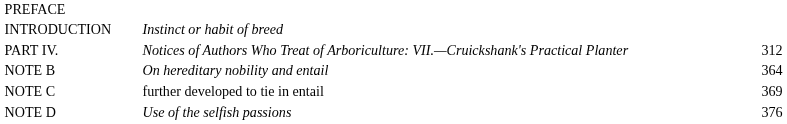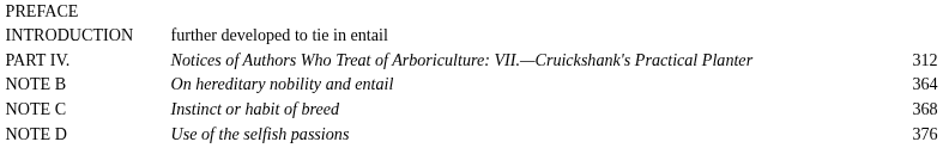INTRODUCTION | column 2: Instinct or habit of breed -> further developed to tie in entail
NOTE C | column 2: further developed to tie in entail -> Instinct or habit of breed
NOTE C | column 3: 369 -> 368
